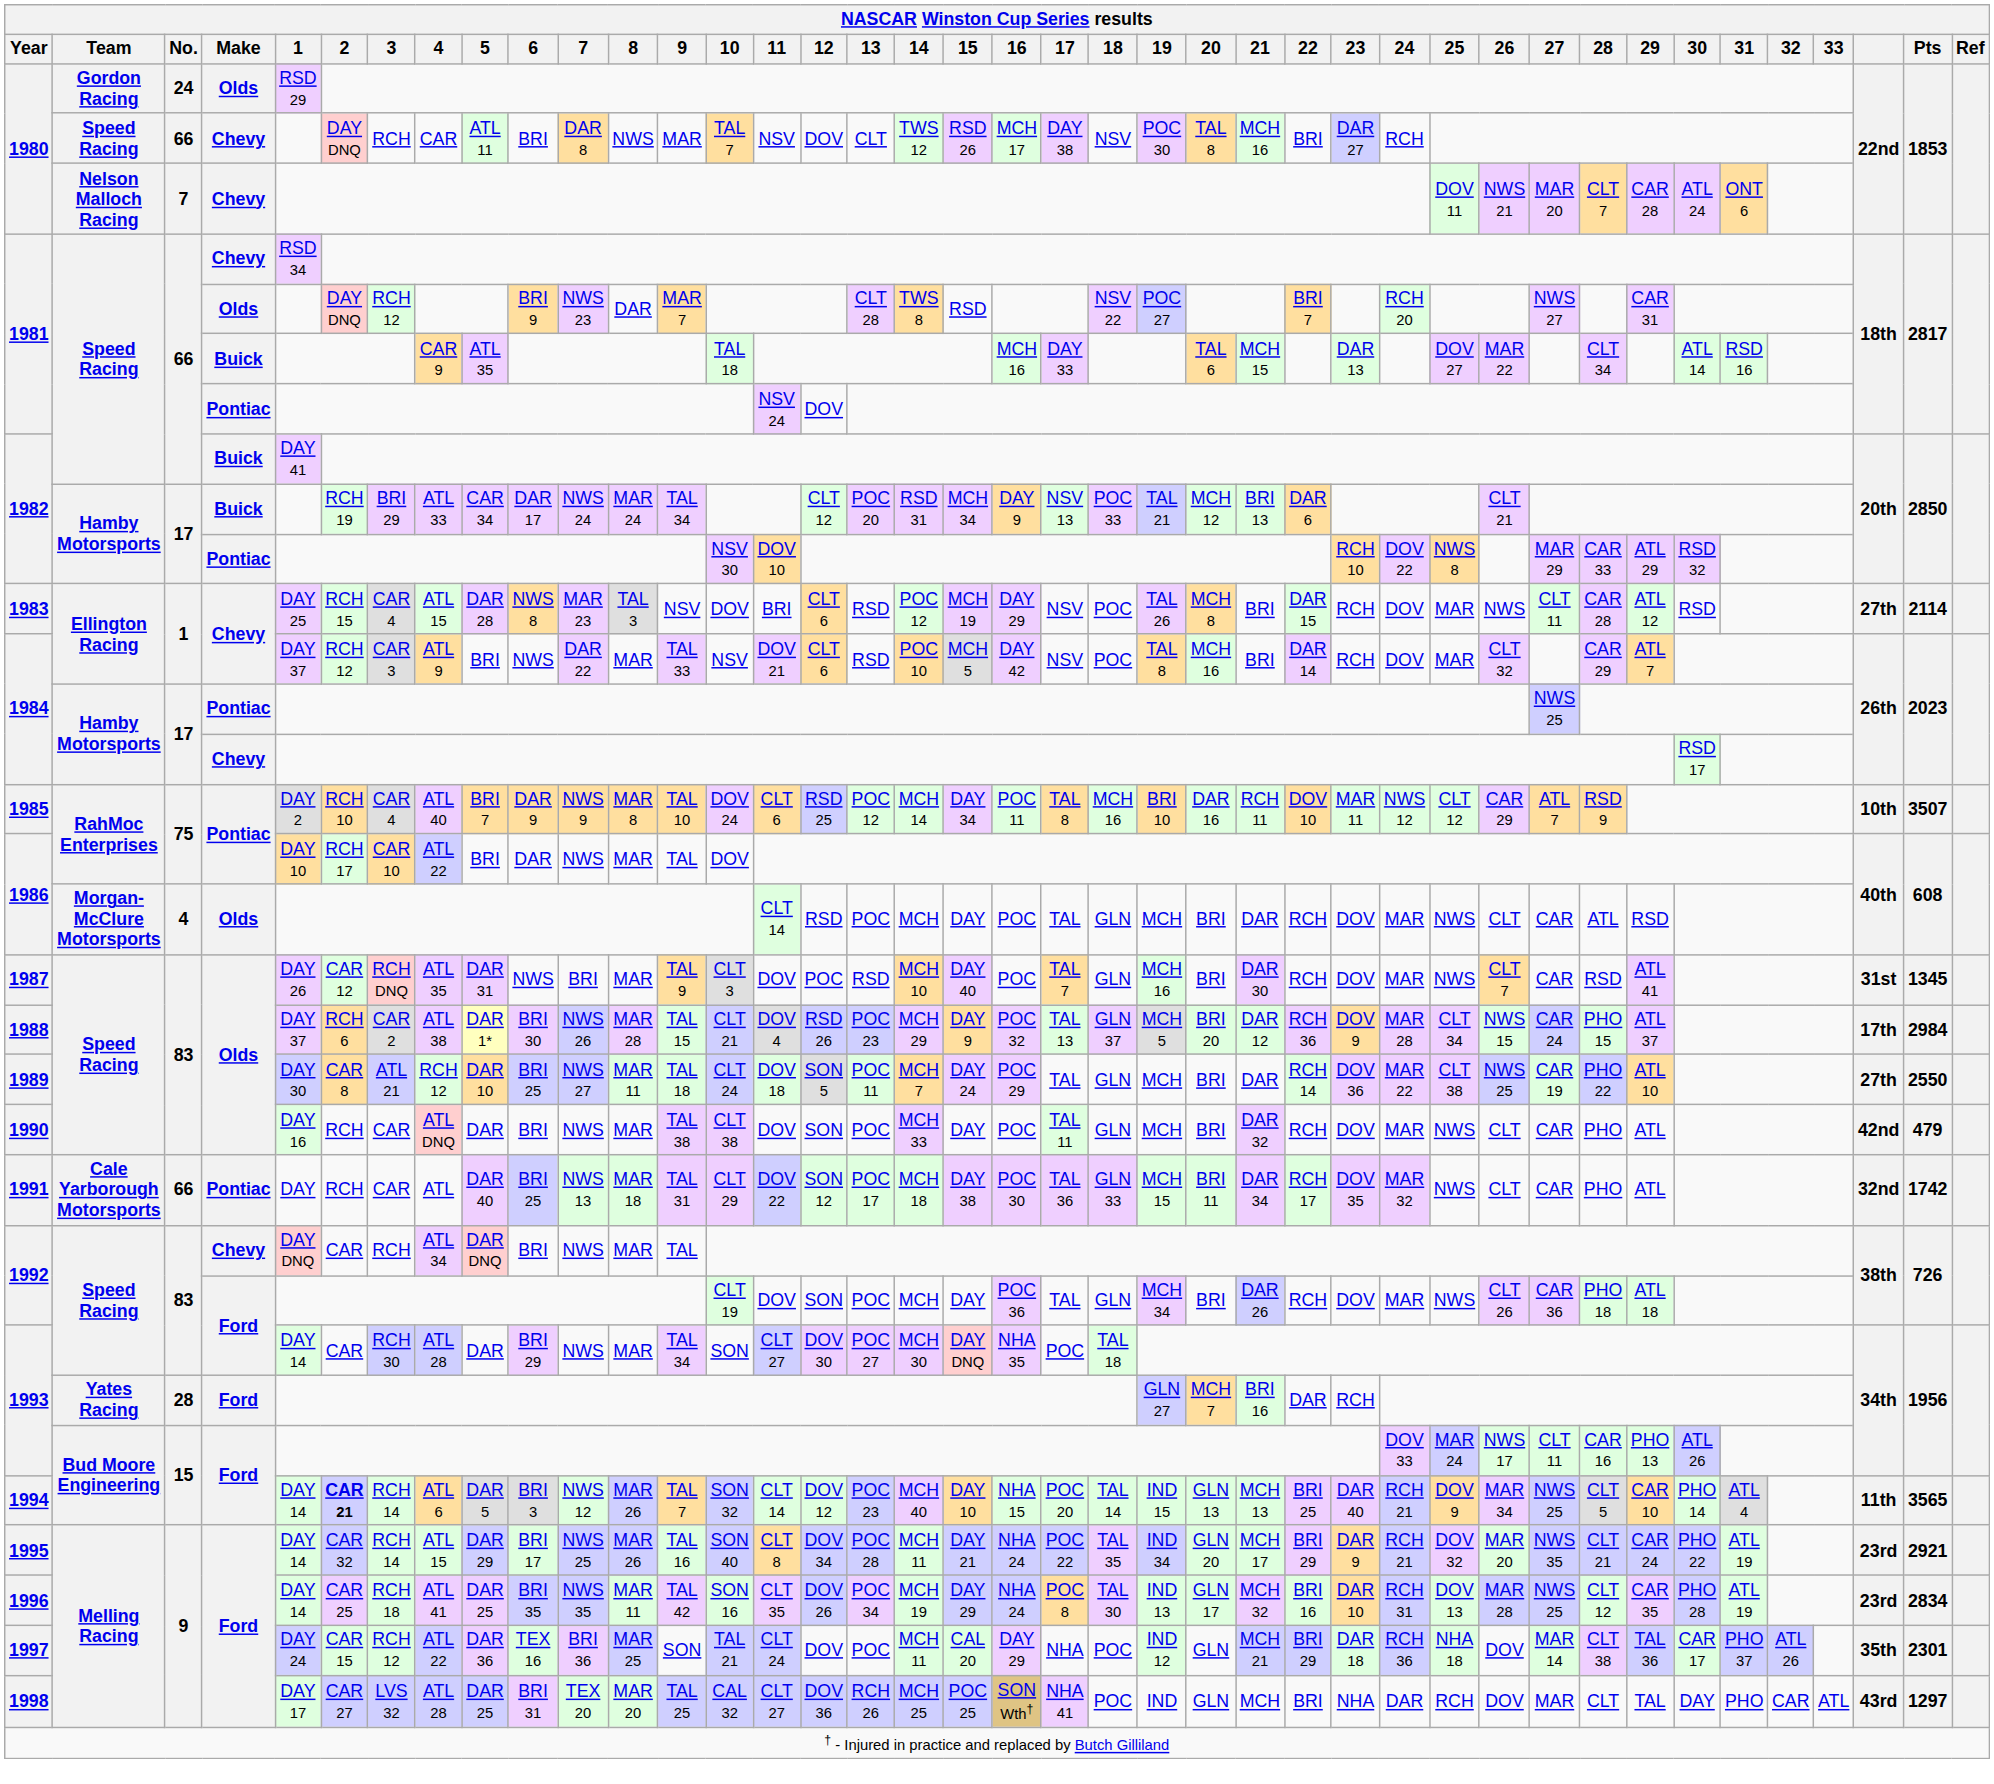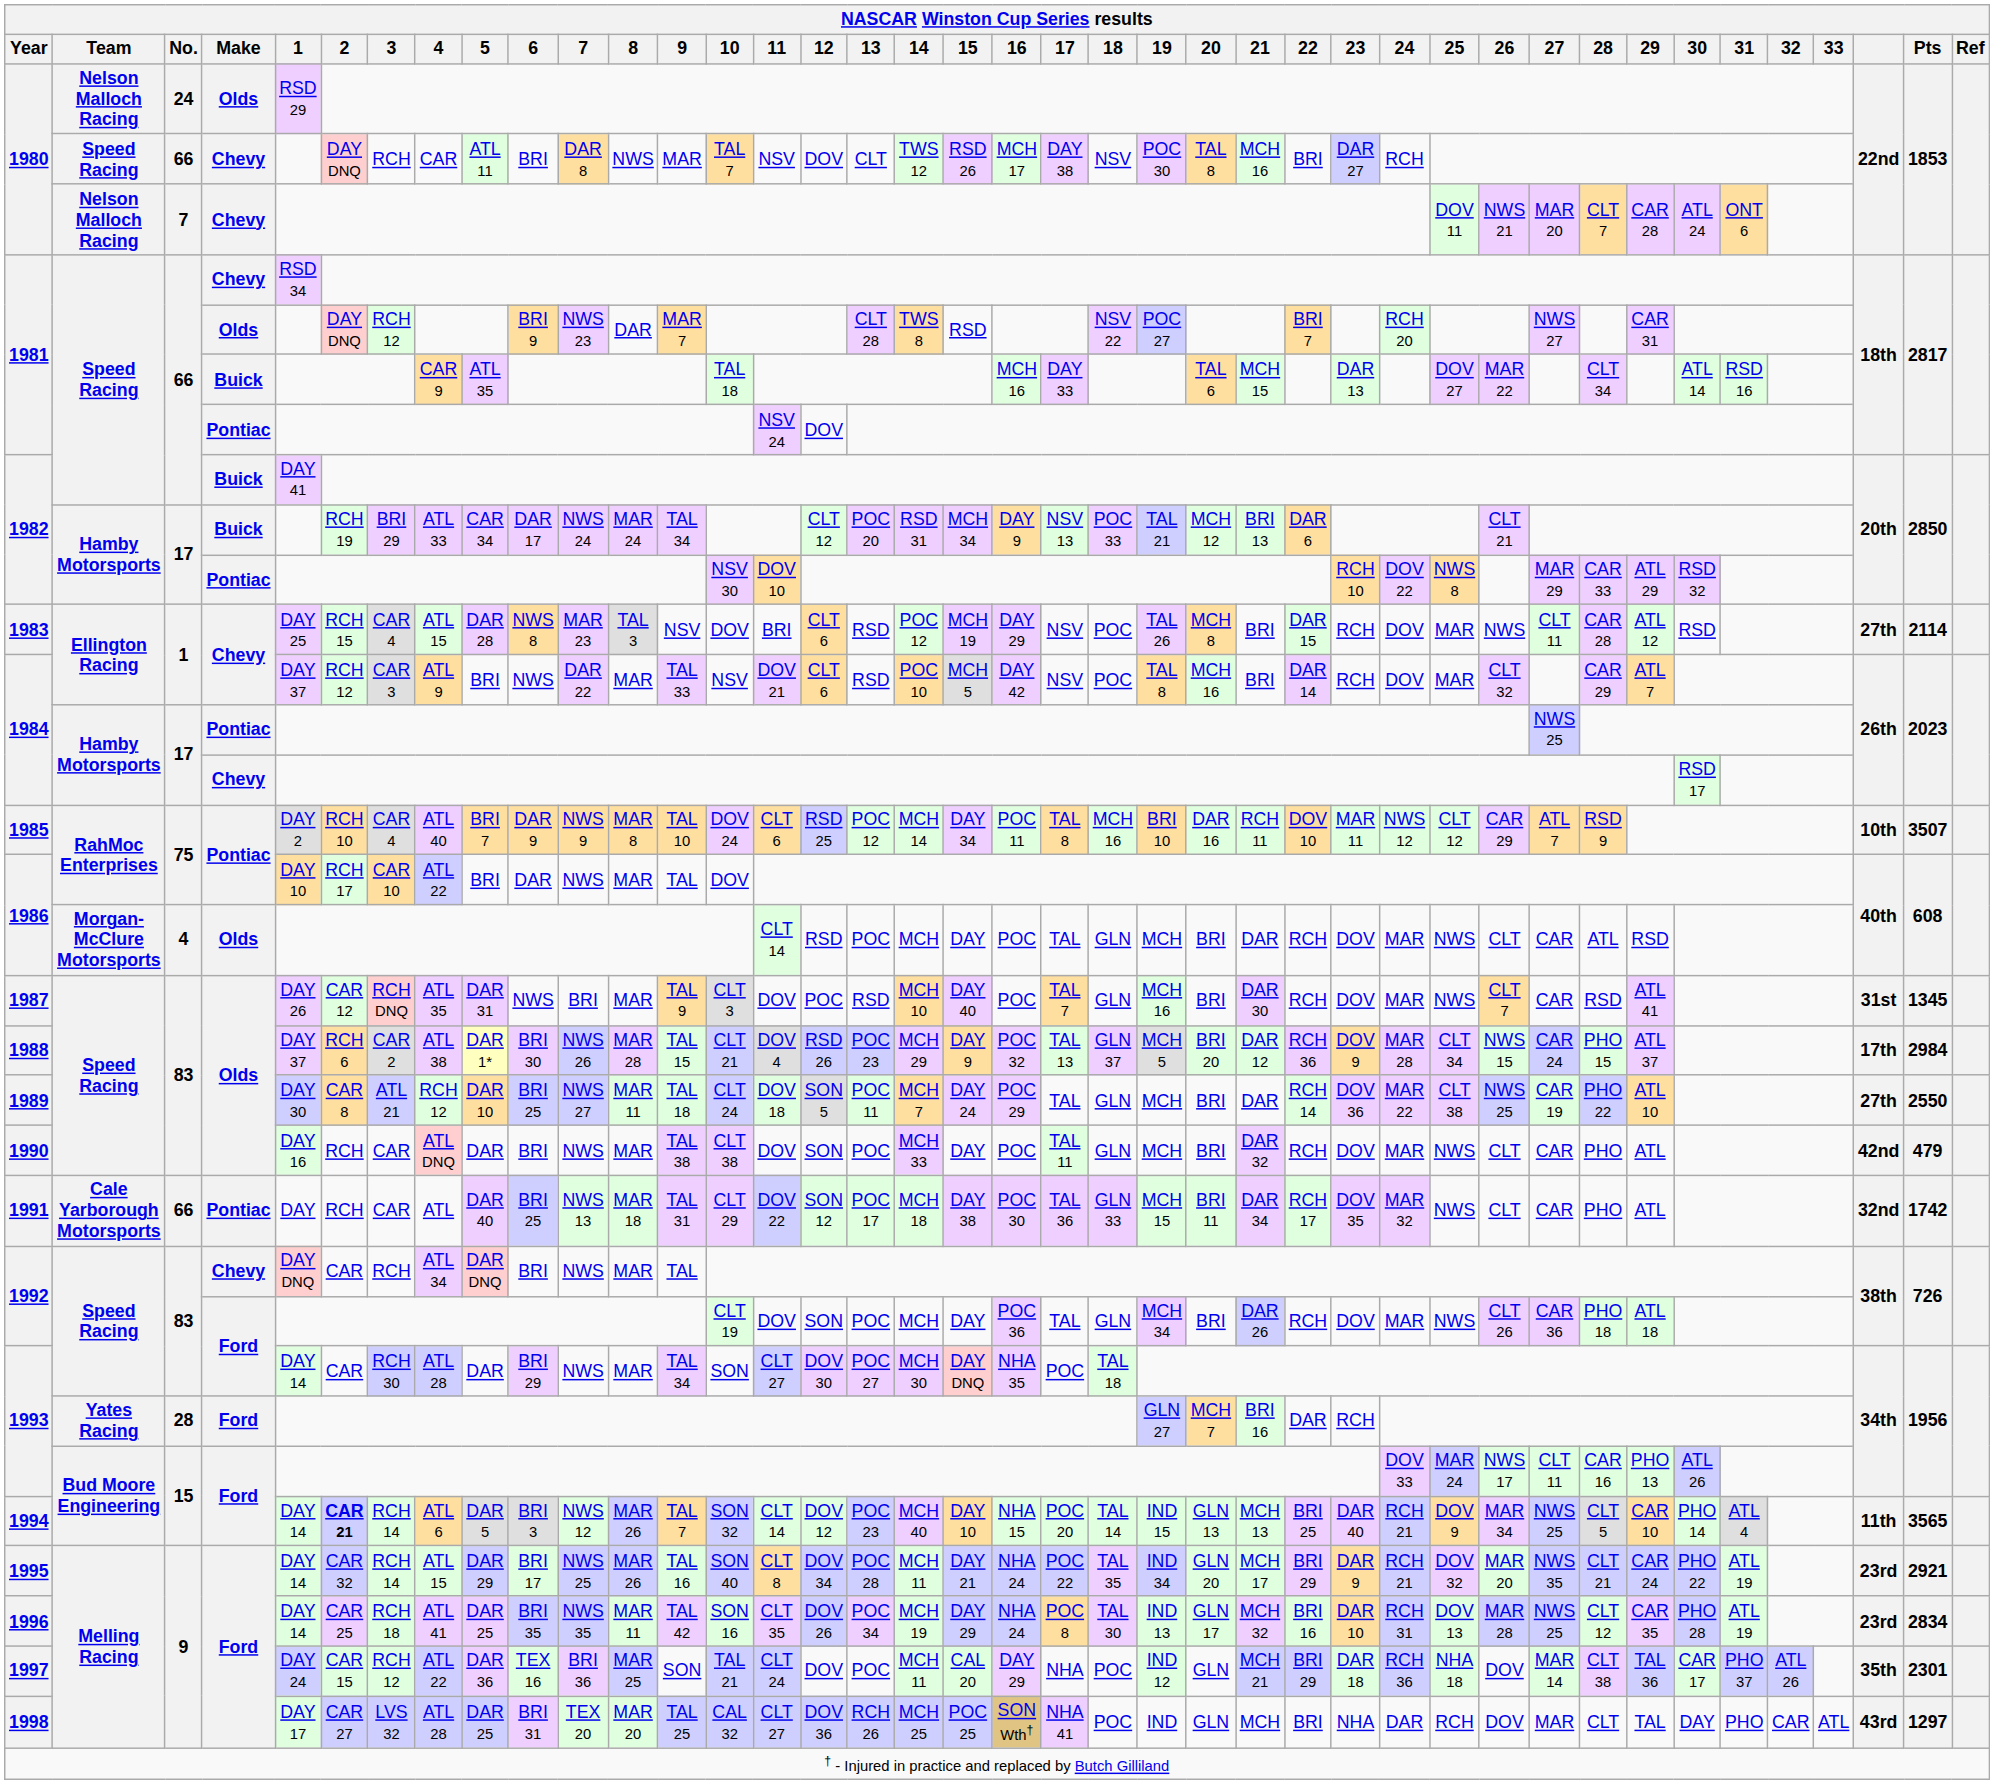1980 / Olds | Team: Gordon Racing -> Nelson Malloch Racing
